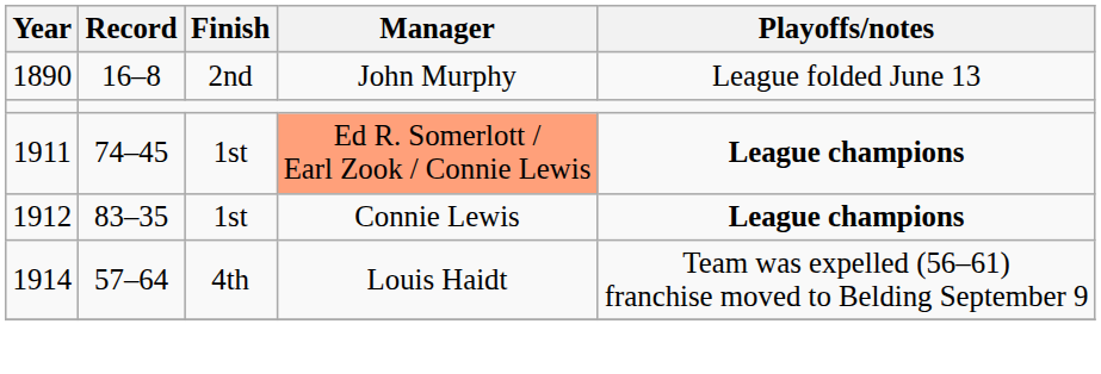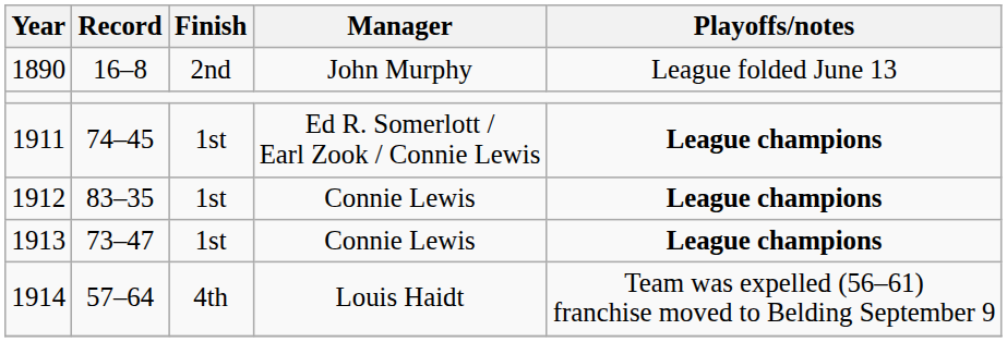1911 | Manager: lightsalmon background -> no background
+ row: 1913 | 73–47 | 1st | Connie Lewis | League champions
